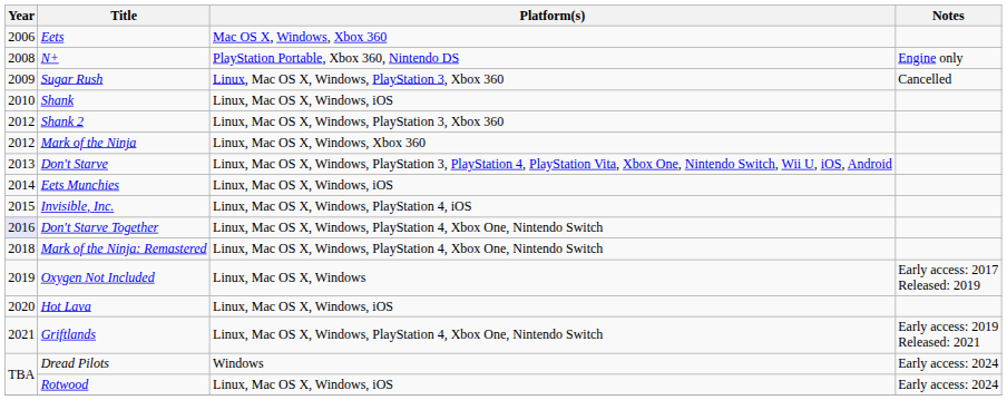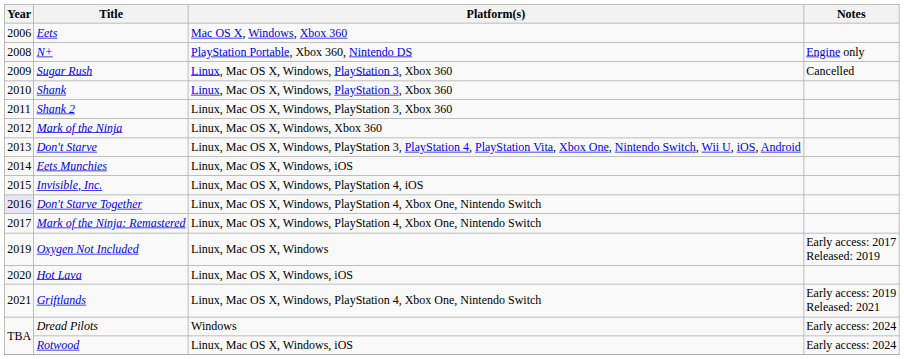Shank | Platform(s): Linux, Mac OS X, Windows, iOS -> Linux, Mac OS X, Windows, PlayStation 3, Xbox 360
Shank 2 | Year: 2012 -> 2011
Mark of the Ninja: Remastered | Year: 2018 -> 2017
